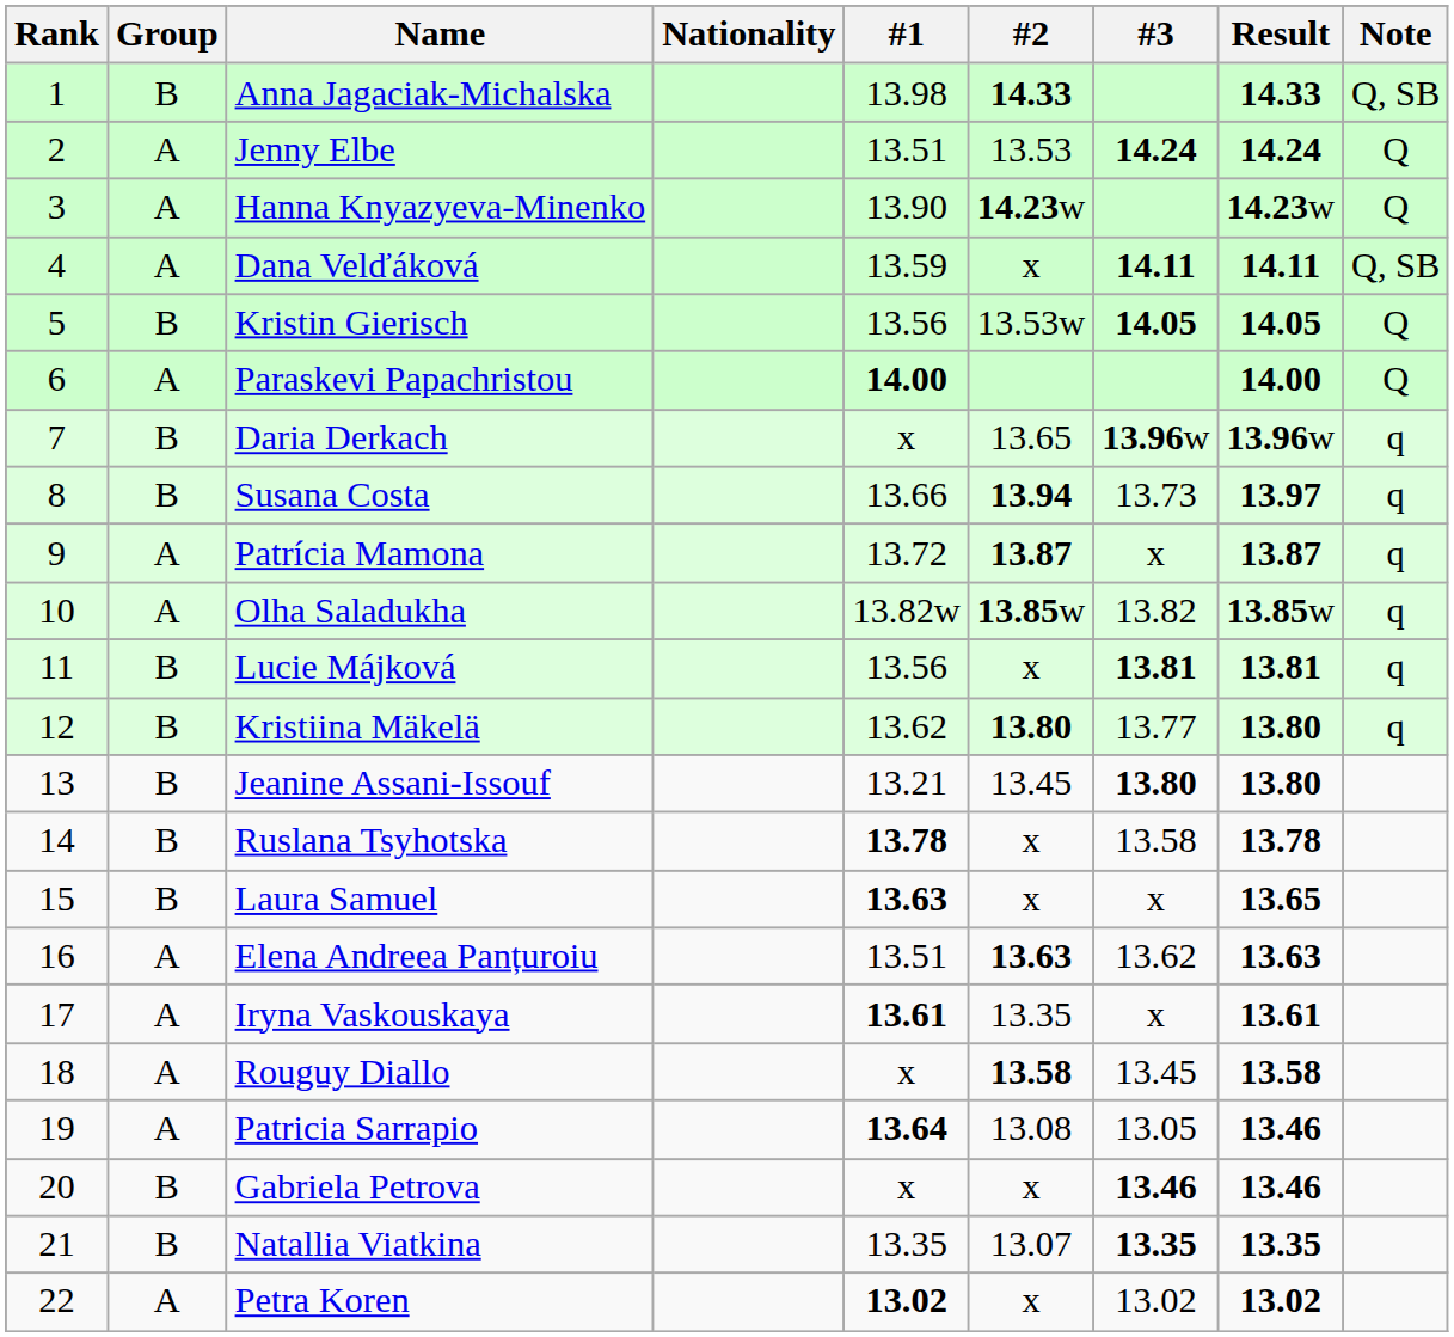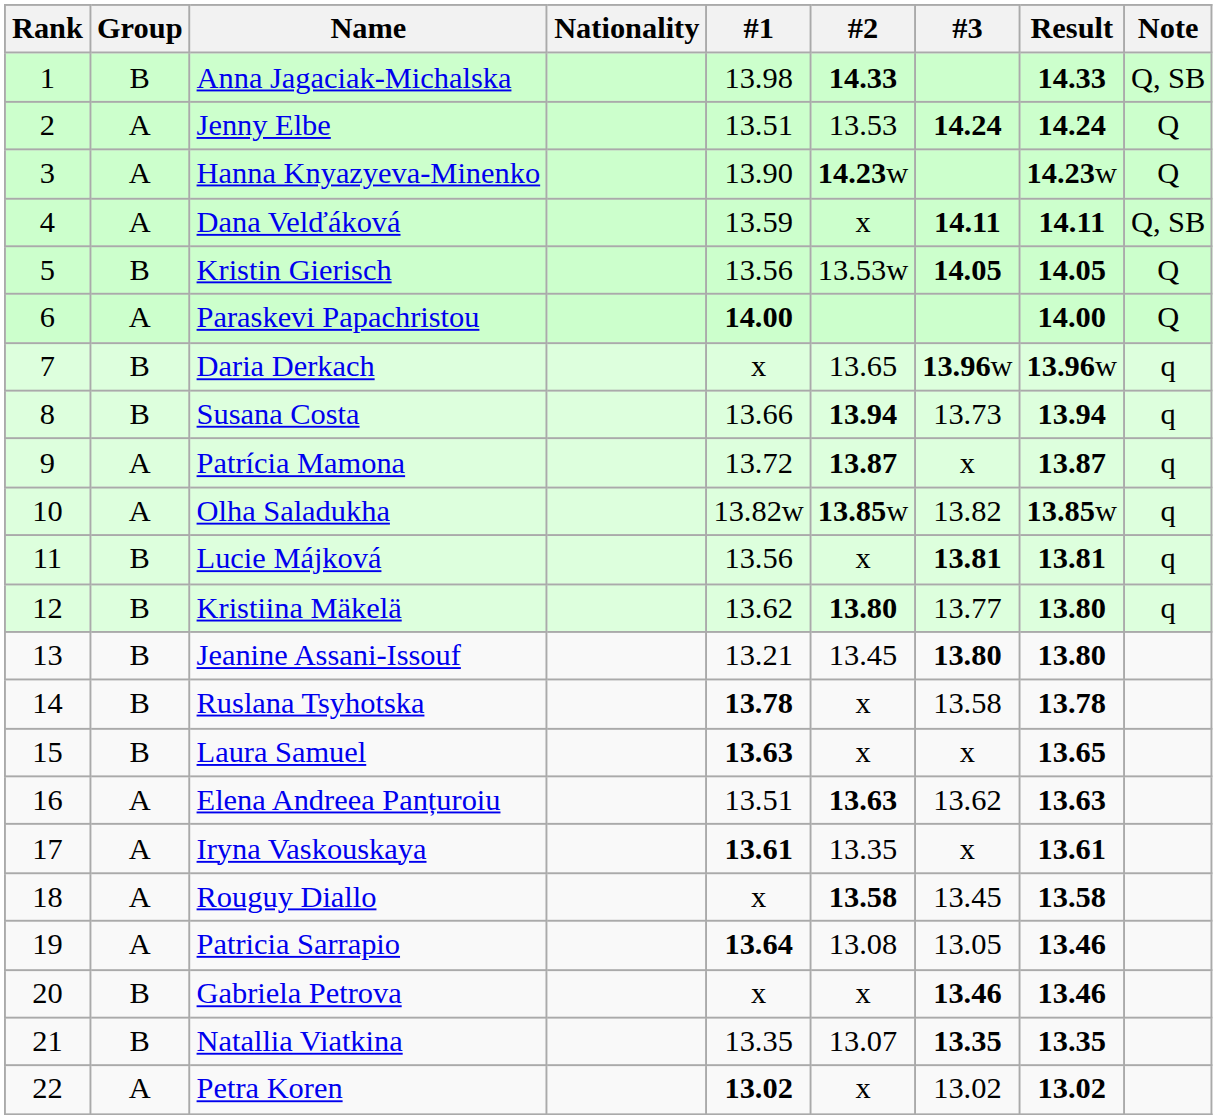Susana Costa | Result: 13.97 -> 13.94
